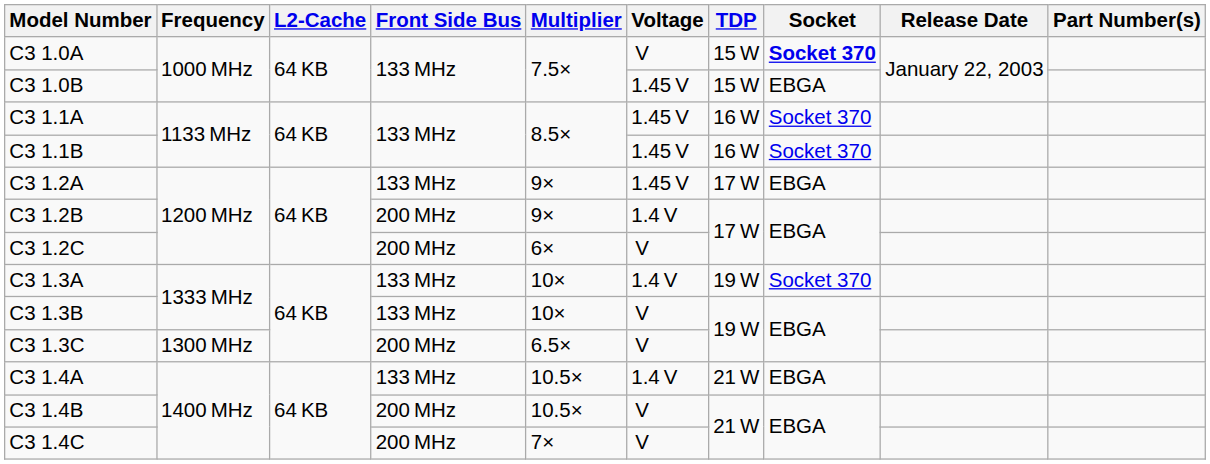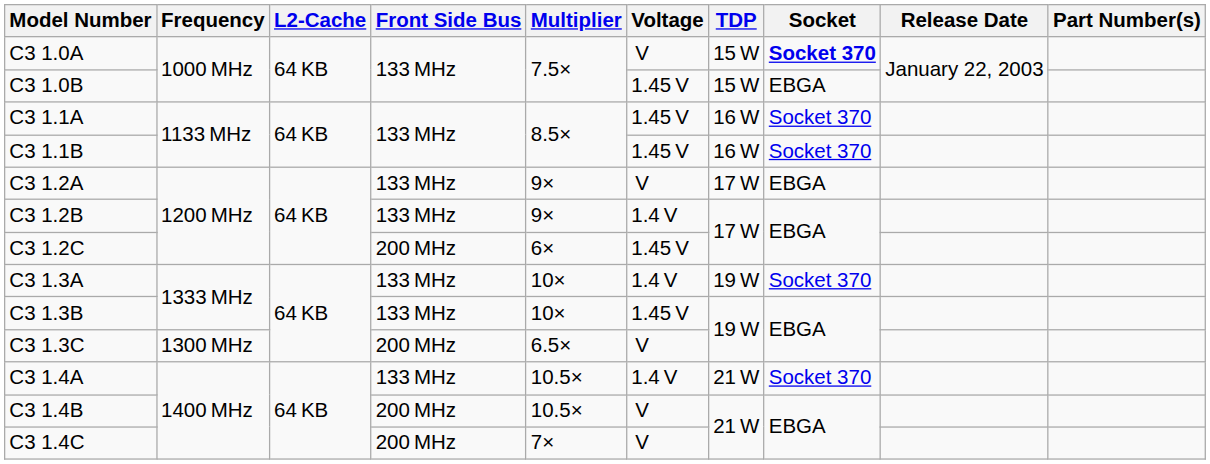C3 1.2A | Voltage: 1.45 V -> V
C3 1.2B | Front Side Bus: 200 MHz -> 133 MHz
C3 1.2C | Voltage: V -> 1.45 V
C3 1.3B | Voltage: V -> 1.45 V
C3 1.4A | Socket: EBGA -> Socket 370
